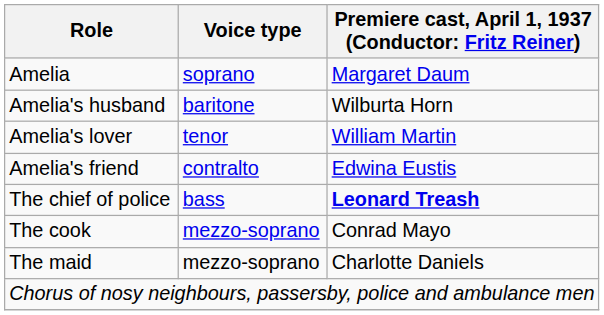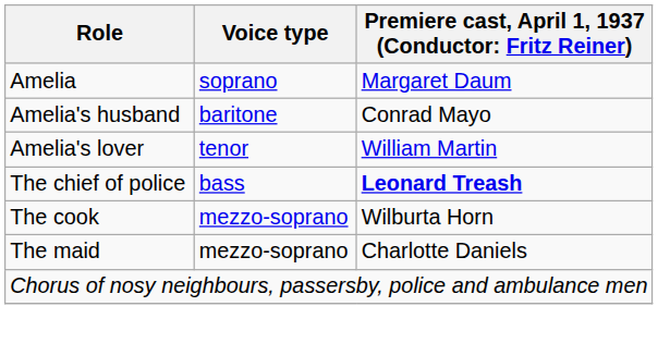Amelia's husband | column 3: Wilburta Horn -> Conrad Mayo
- row: Amelia's friend | contralto | Edwina Eustis
The cook | column 3: Conrad Mayo -> Wilburta Horn
